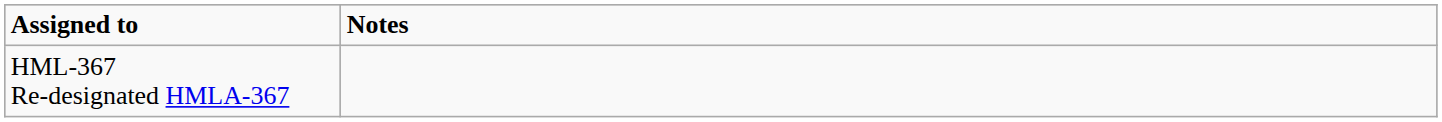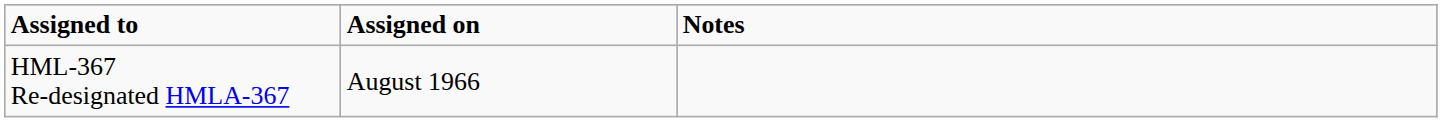+ column: Assigned on | August 1966
